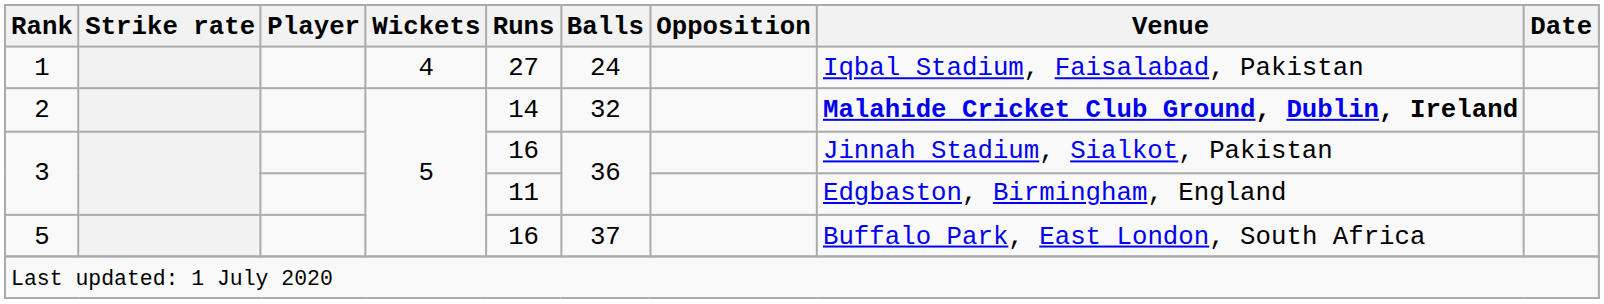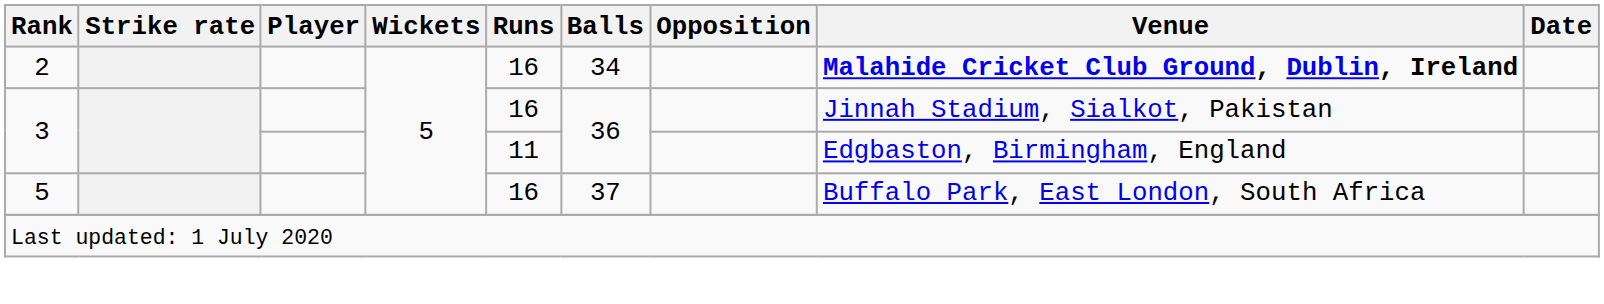- row: 1 | 4 | 27 | 24 | Iqbal Stadium, Faisalabad, Pakistan
2 | Runs: 14 -> 16
2 | Balls: 32 -> 34
